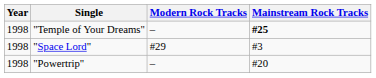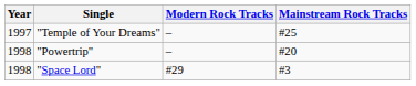"Temple of Your Dreams" | Year: 1998 -> 1997
"Temple of Your Dreams" | Mainstream Rock Tracks: bold -> normal
rows swapped: "Space Lord" <-> "Powertrip"
